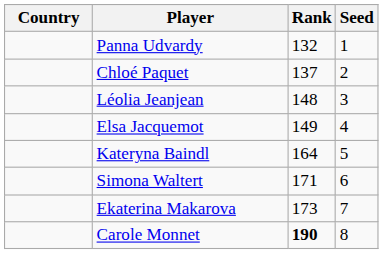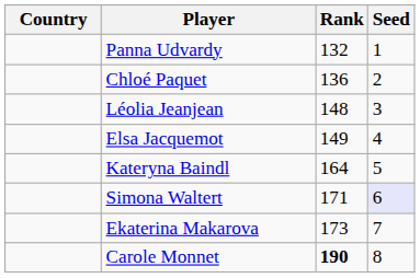Chloé Paquet | Rank: 137 -> 136
Simona Waltert | Seed: no background -> lavender background
